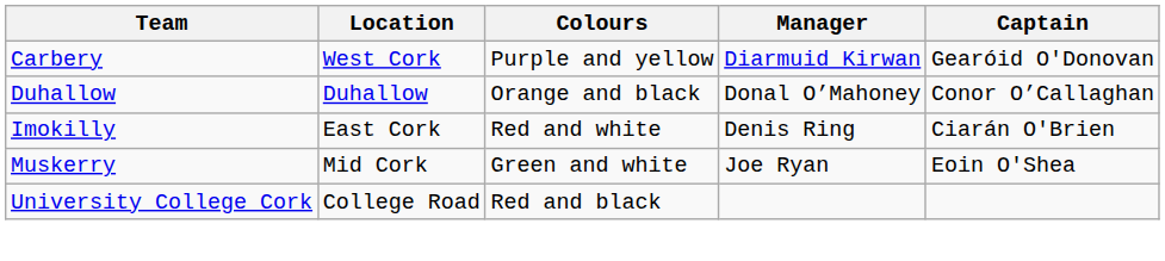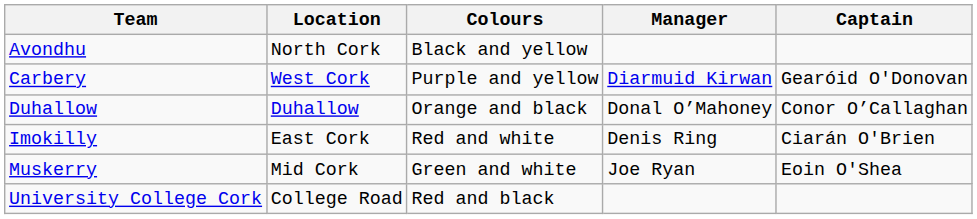+ row: Avondhu | North Cork | Black and yellow
